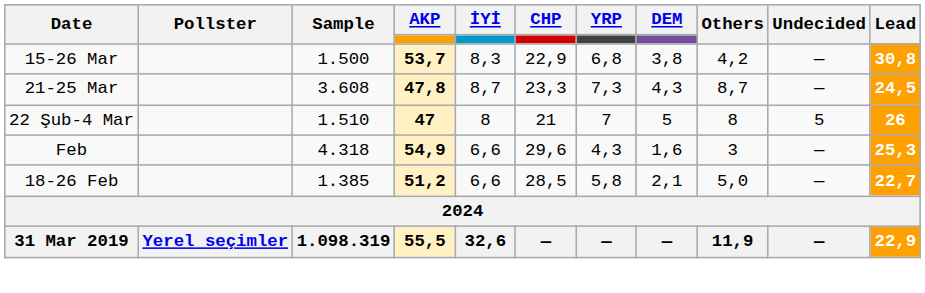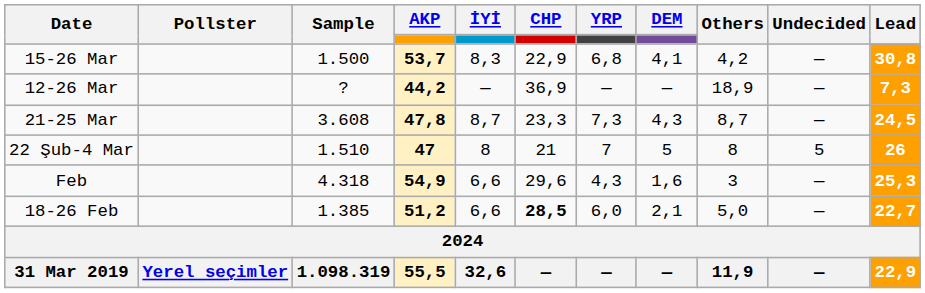15-26 Mar | DEM: 3,8 -> 4,1
+ row: 12-26 Mar | ? | 44,2 | — | 36,9 | — | — | 18,9 | — | 7,3
18-26 Feb | CHP: normal -> bold
18-26 Feb | YRP: 5,8 -> 6,0
